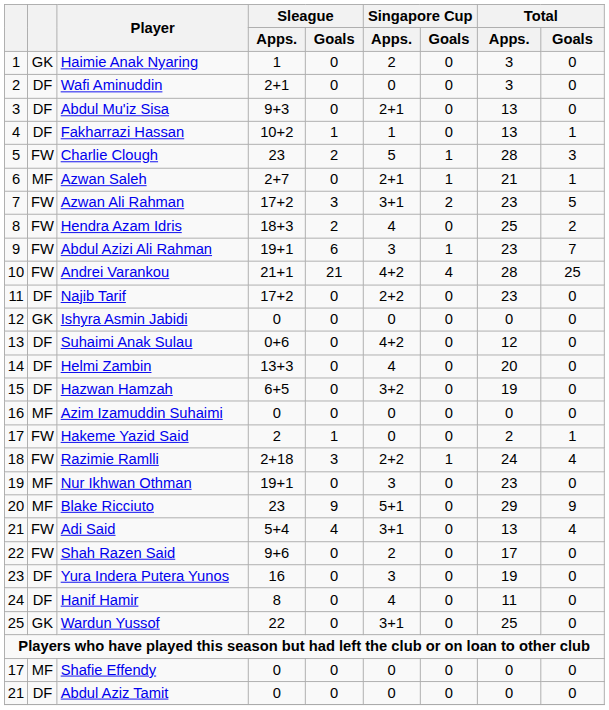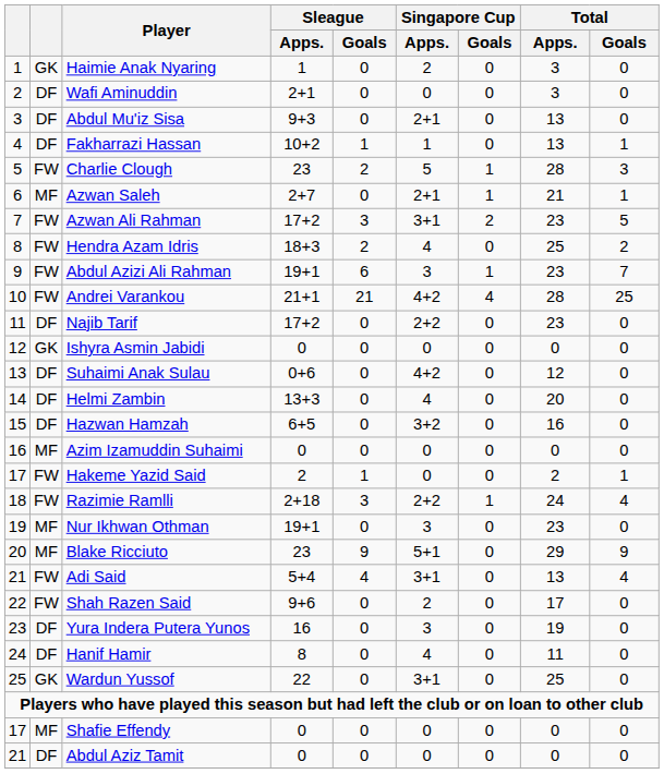Hazwan Hamzah | Total / Apps.: 19 -> 16
